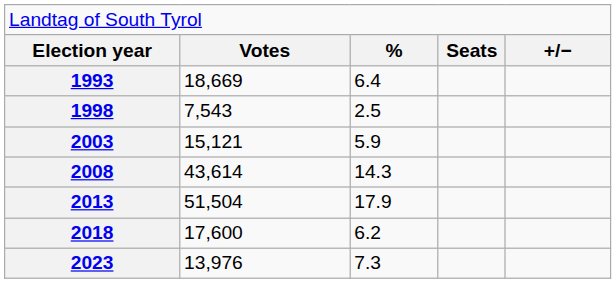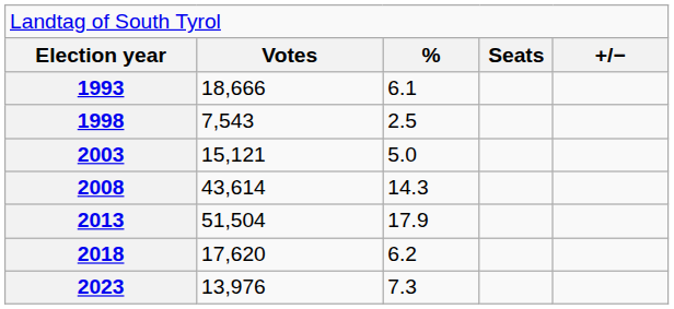1993 | column 2: 18,669 -> 18,666
1993 | column 3: 6.4 -> 6.1
2003 | column 3: 5.9 -> 5.0
2018 | column 2: 17,600 -> 17,620
